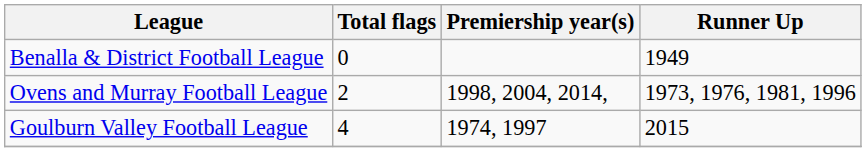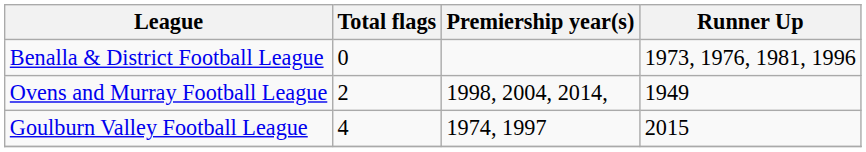Benalla & District Football League | Runner Up: 1949 -> 1973, 1976, 1981, 1996
Ovens and Murray Football League | Runner Up: 1973, 1976, 1981, 1996 -> 1949
